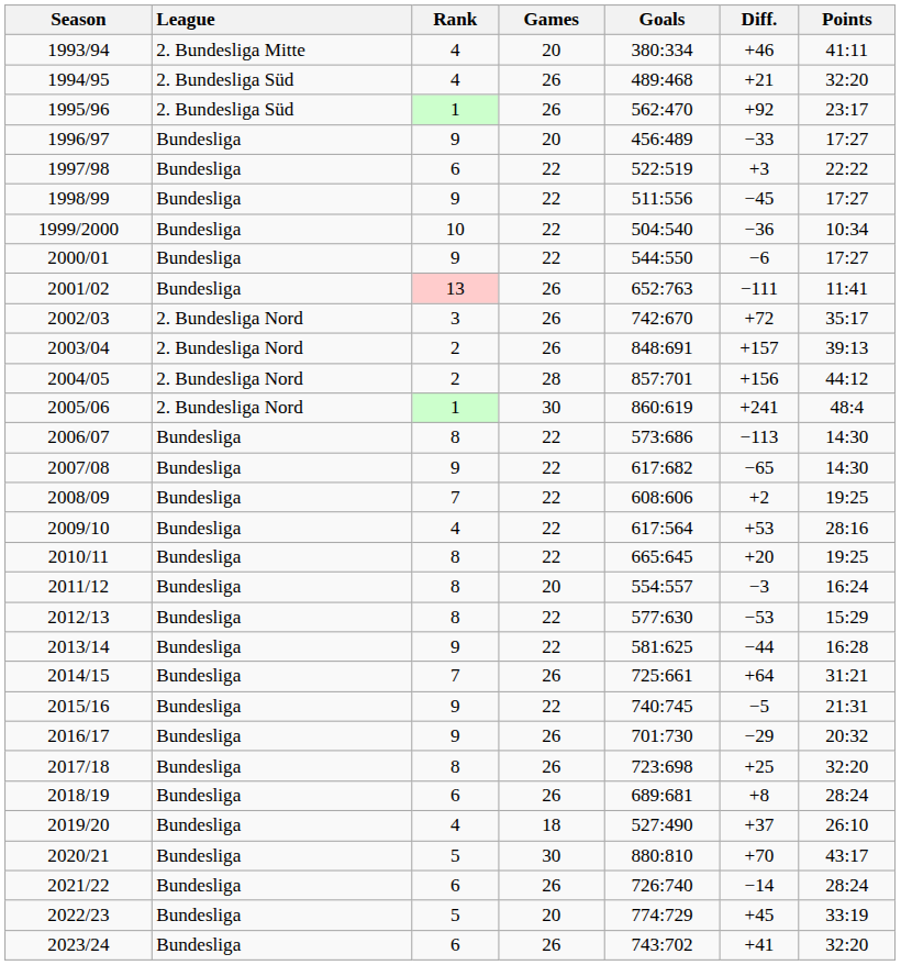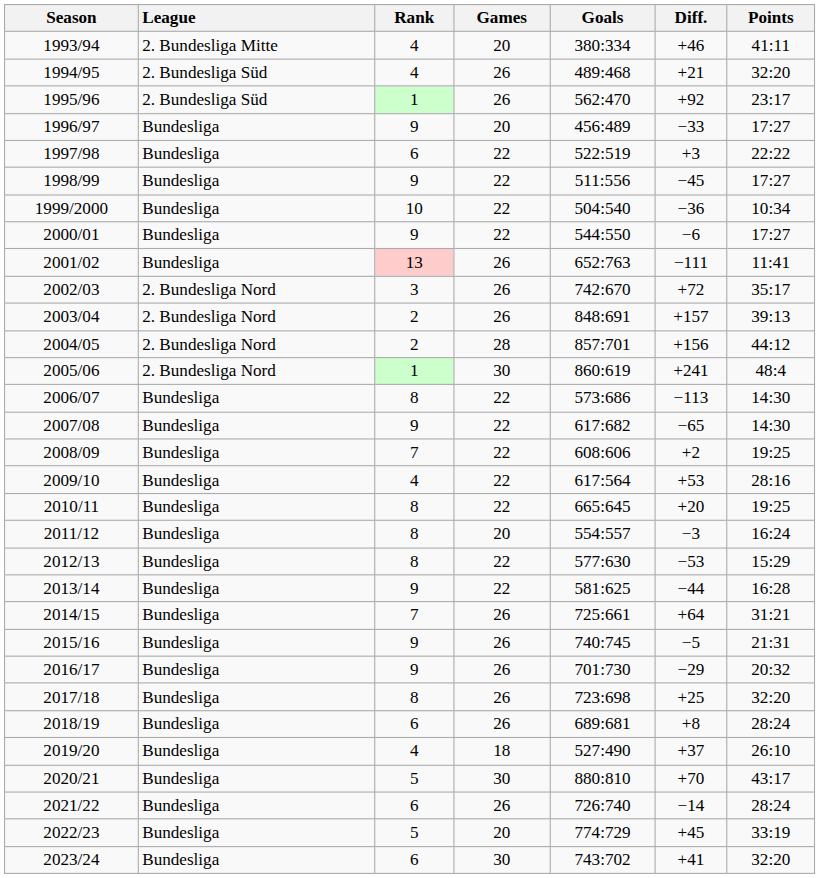2015/16 | Games: 22 -> 26
2023/24 | Games: 26 -> 30
